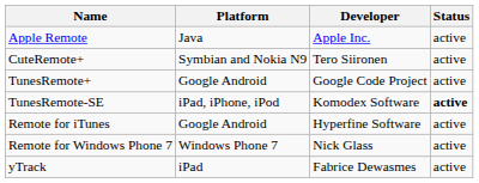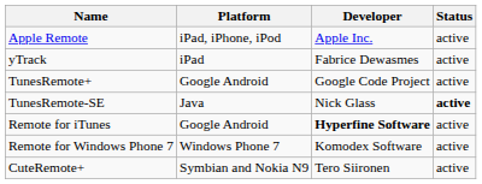Apple Remote | Platform: Java -> iPad, iPhone, iPod
rows swapped: CuteRemote+ <-> yTrack
TunesRemote-SE | Platform: iPad, iPhone, iPod -> Java
TunesRemote-SE | Developer: Komodex Software -> Nick Glass
Remote for iTunes | Developer: normal -> bold
Remote for Windows Phone 7 | Developer: Nick Glass -> Komodex Software
